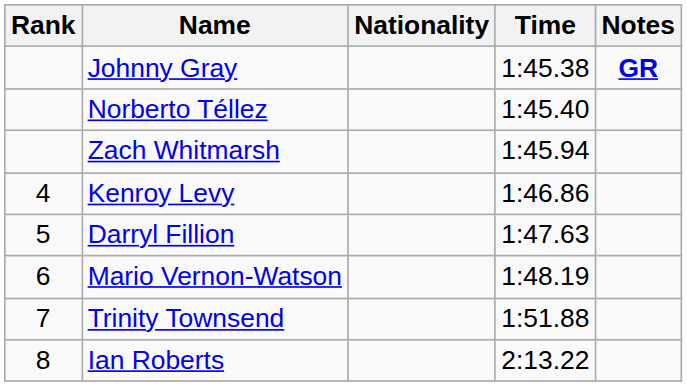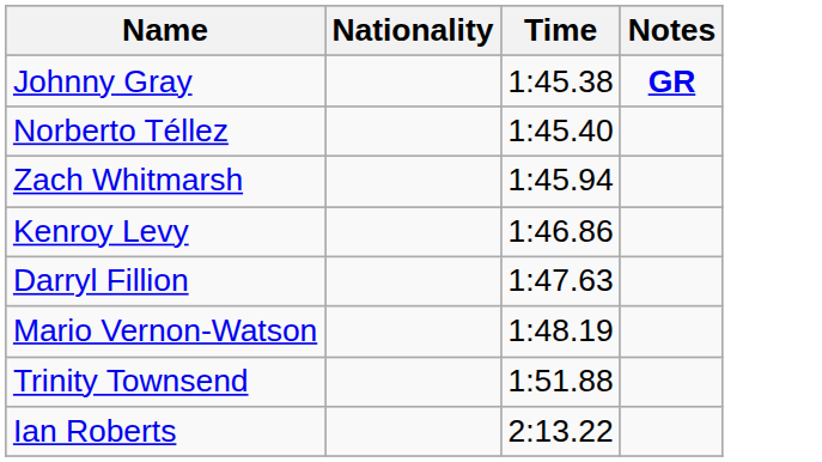- column: Rank | 4 | 5 | 6 | 7 | 8
